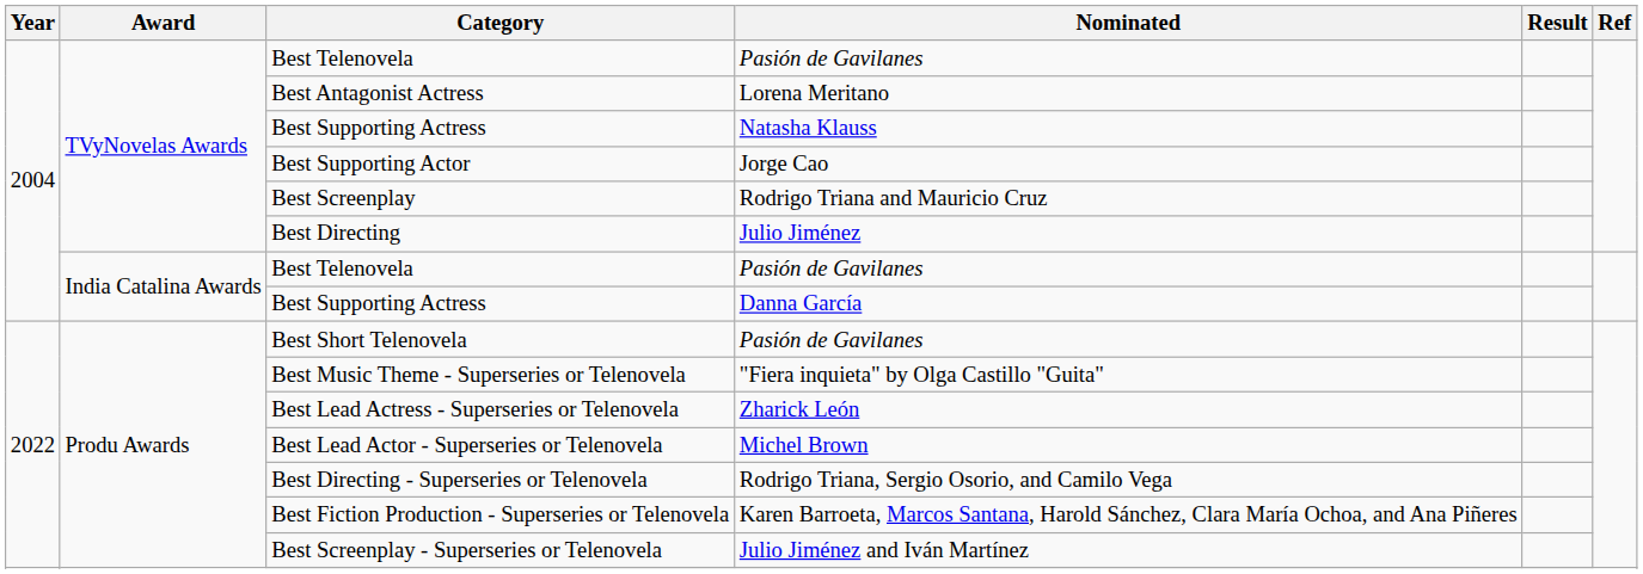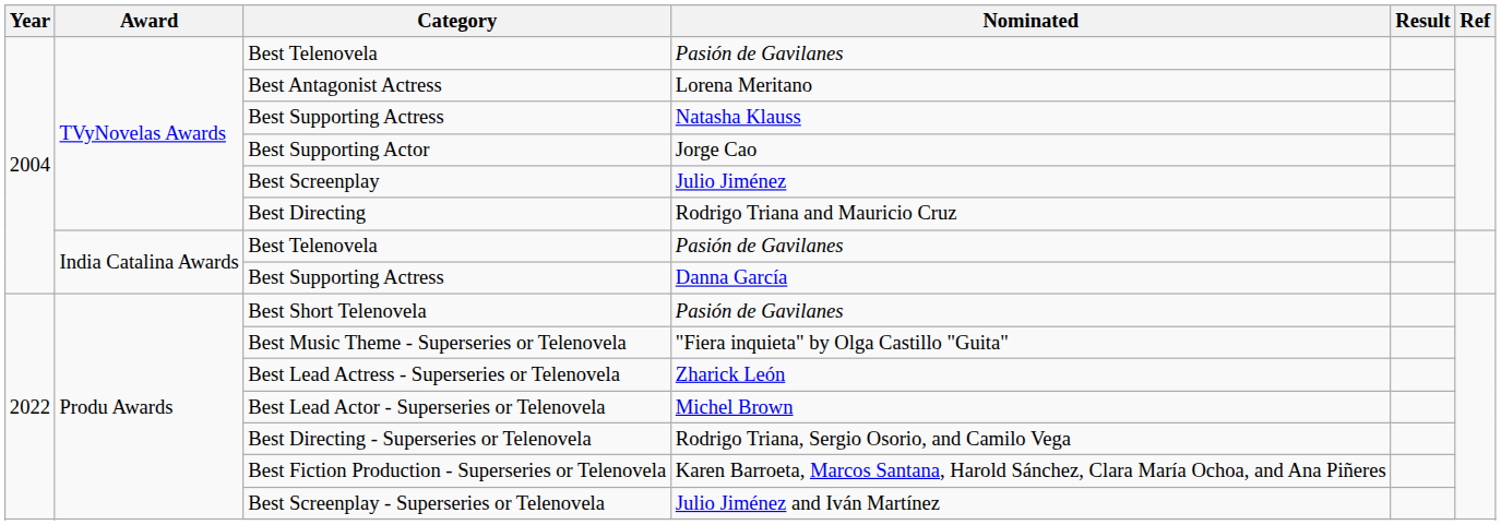Best Screenplay | Nominated: Rodrigo Triana and Mauricio Cruz -> Julio Jiménez
Best Directing | Nominated: Julio Jiménez -> Rodrigo Triana and Mauricio Cruz
